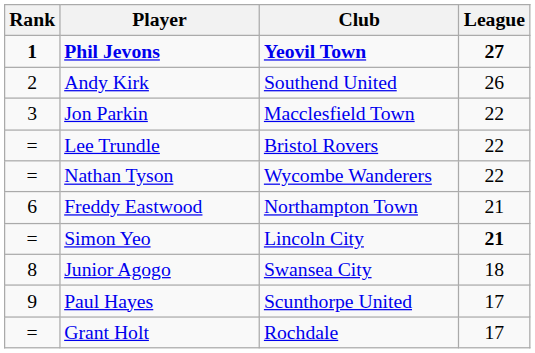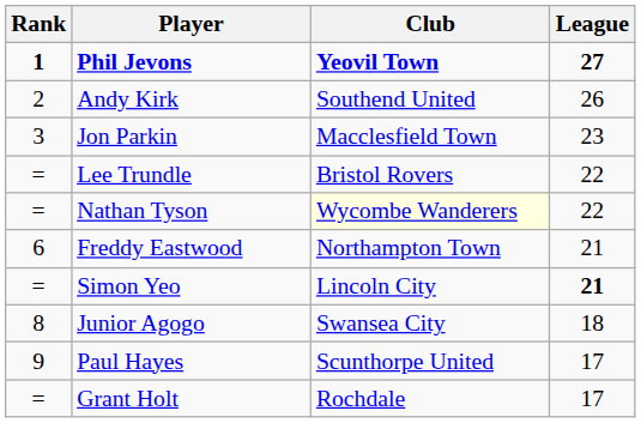Jon Parkin | League: 22 -> 23
Nathan Tyson | Club: no background -> lightyellow background
